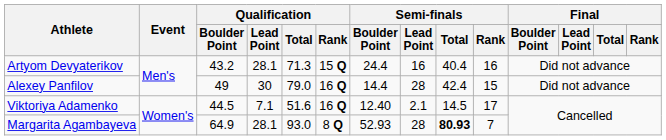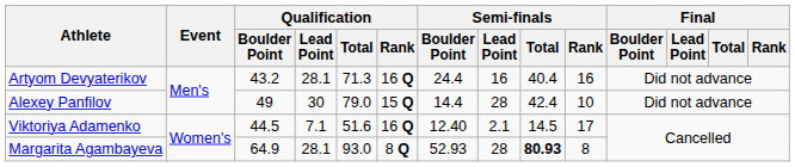Artyom Devyaterikov | Qualification / Rank: 15 Q -> 16 Q
Alexey Panfilov | Qualification / Rank: 16 Q -> 15 Q
Alexey Panfilov | Semi-finals / Rank: 15 -> 10
Margarita Agambayeva | Semi-finals / Rank: 7 -> 8
